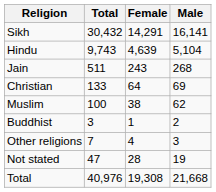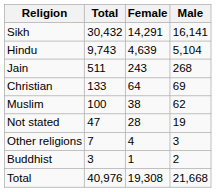rows swapped: Buddhist <-> Not stated
